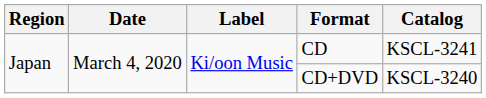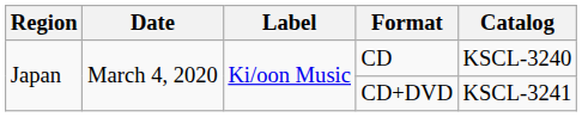CD | Catalog: KSCL-3241 -> KSCL-3240
CD+DVD | Catalog: KSCL-3240 -> KSCL-3241
